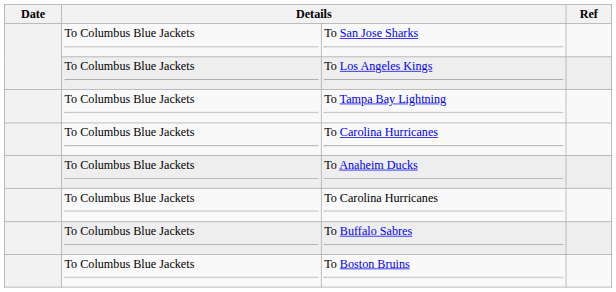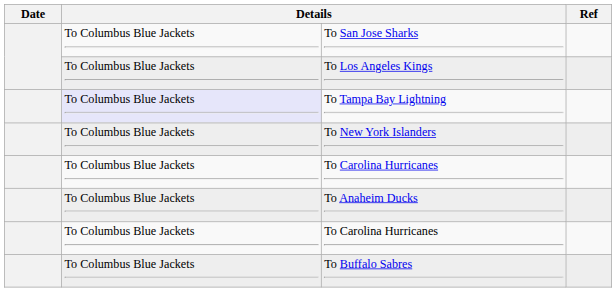To Tampa Bay Lightning | column 2: no background -> lavender background
+ row: To Columbus Blue Jackets | To New York Islanders
- row: To Columbus Blue Jackets | To Boston Bruins
